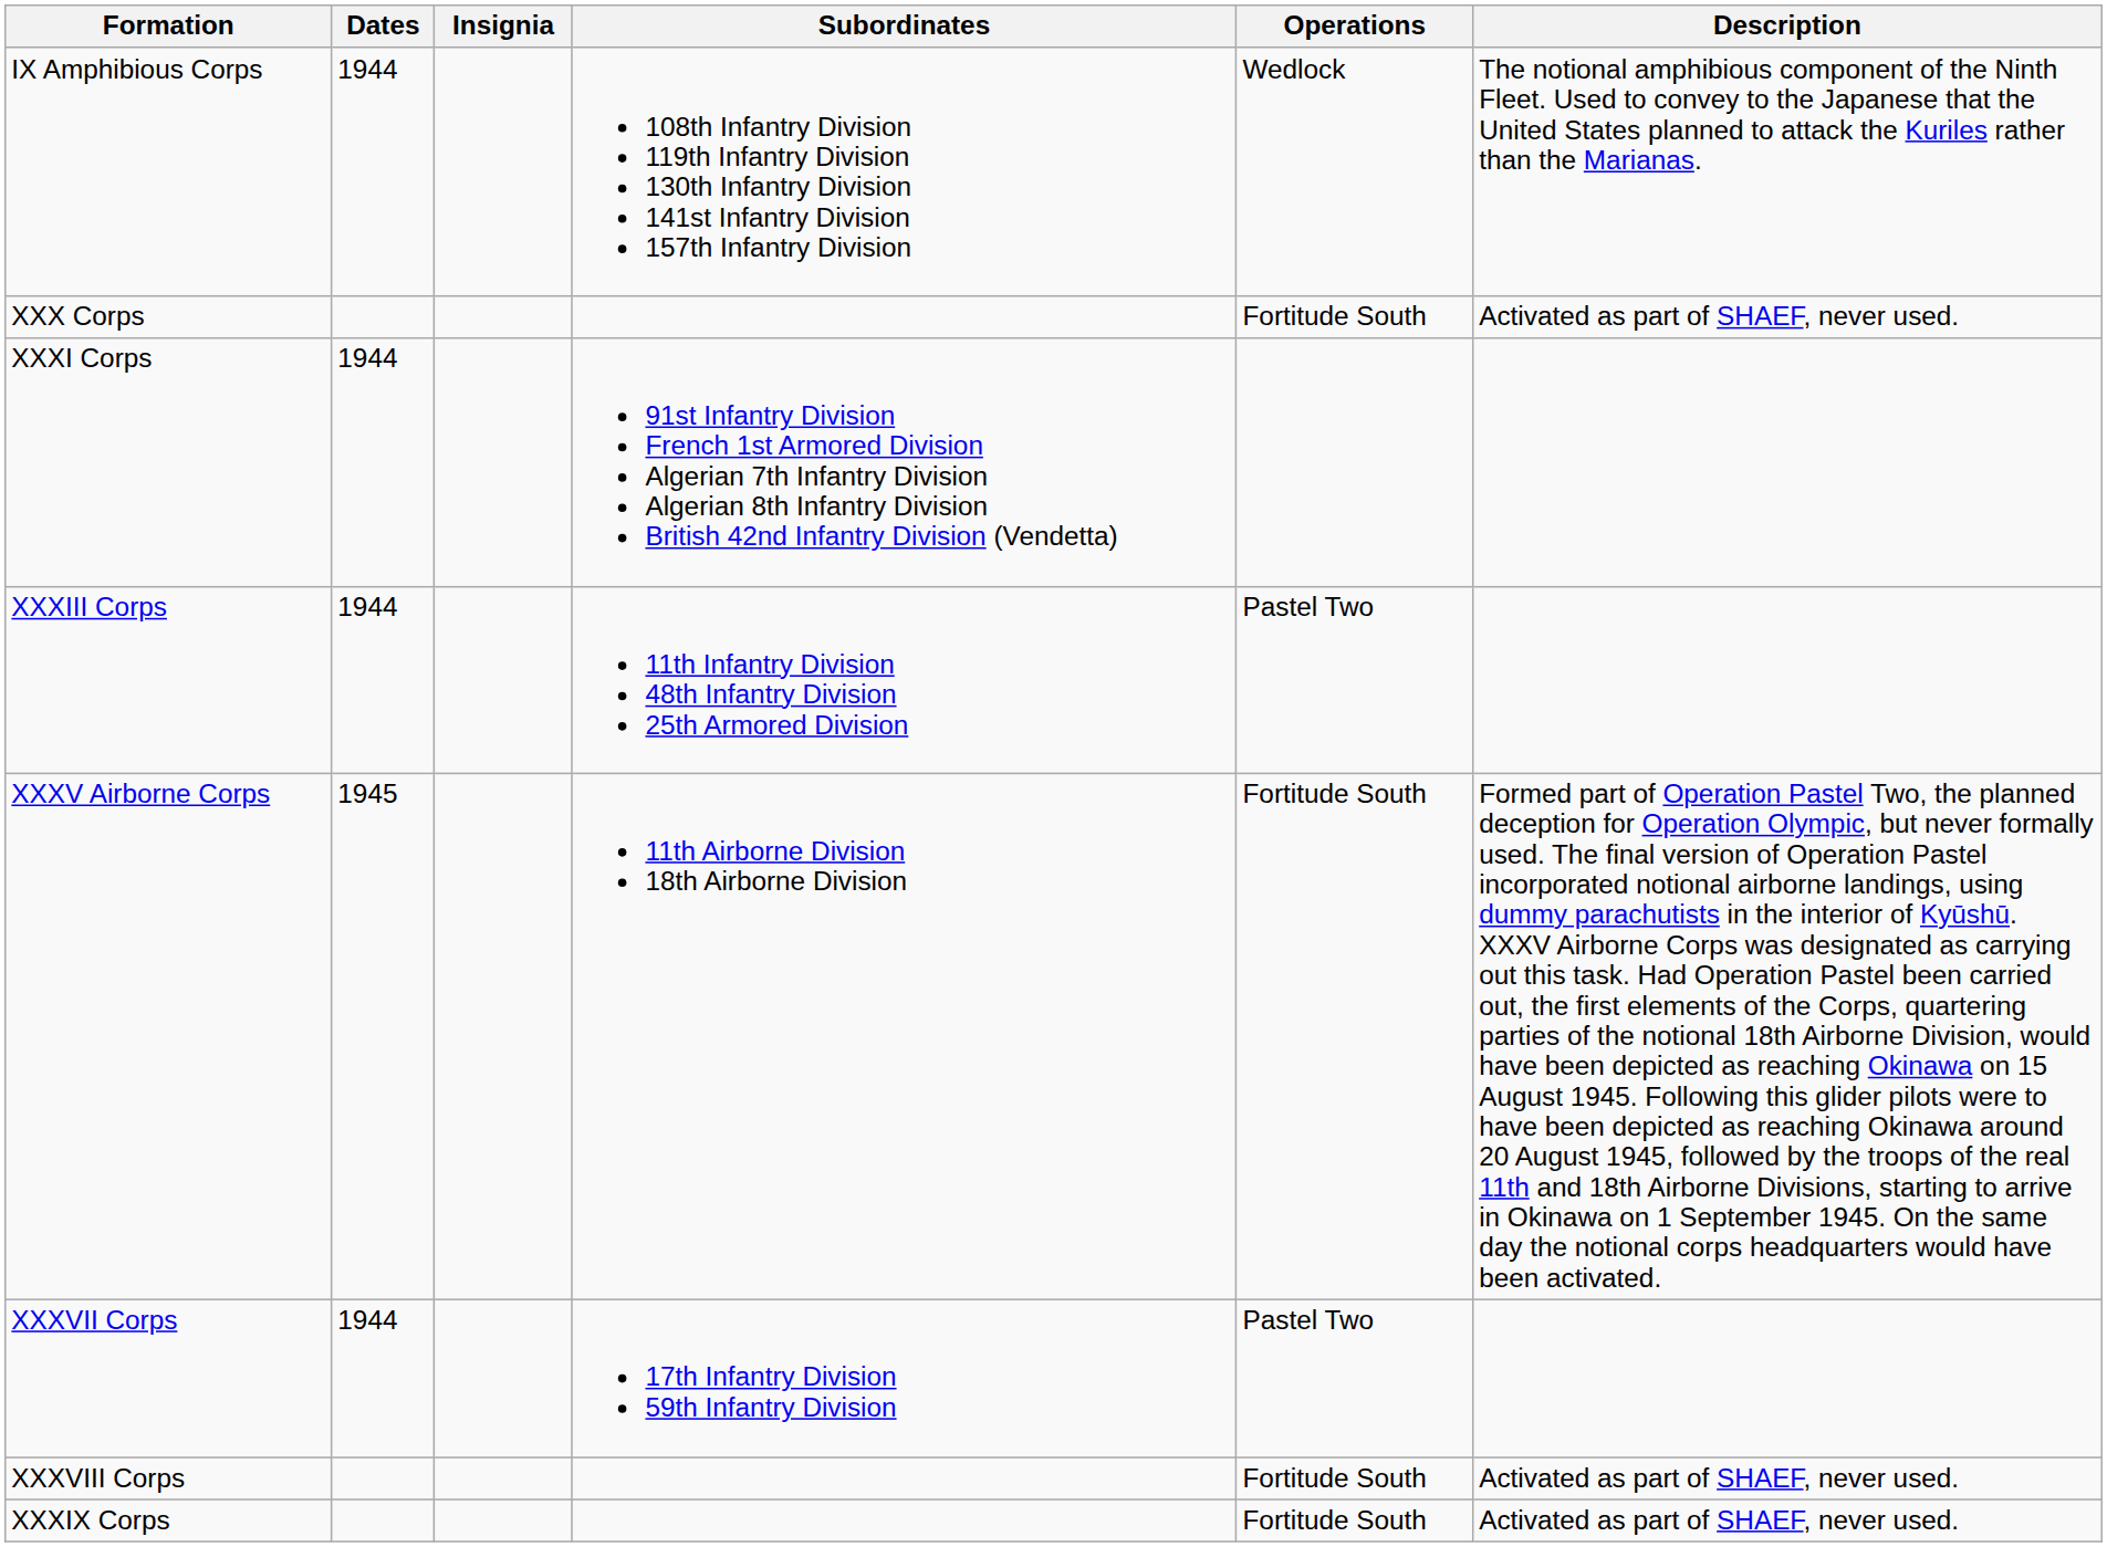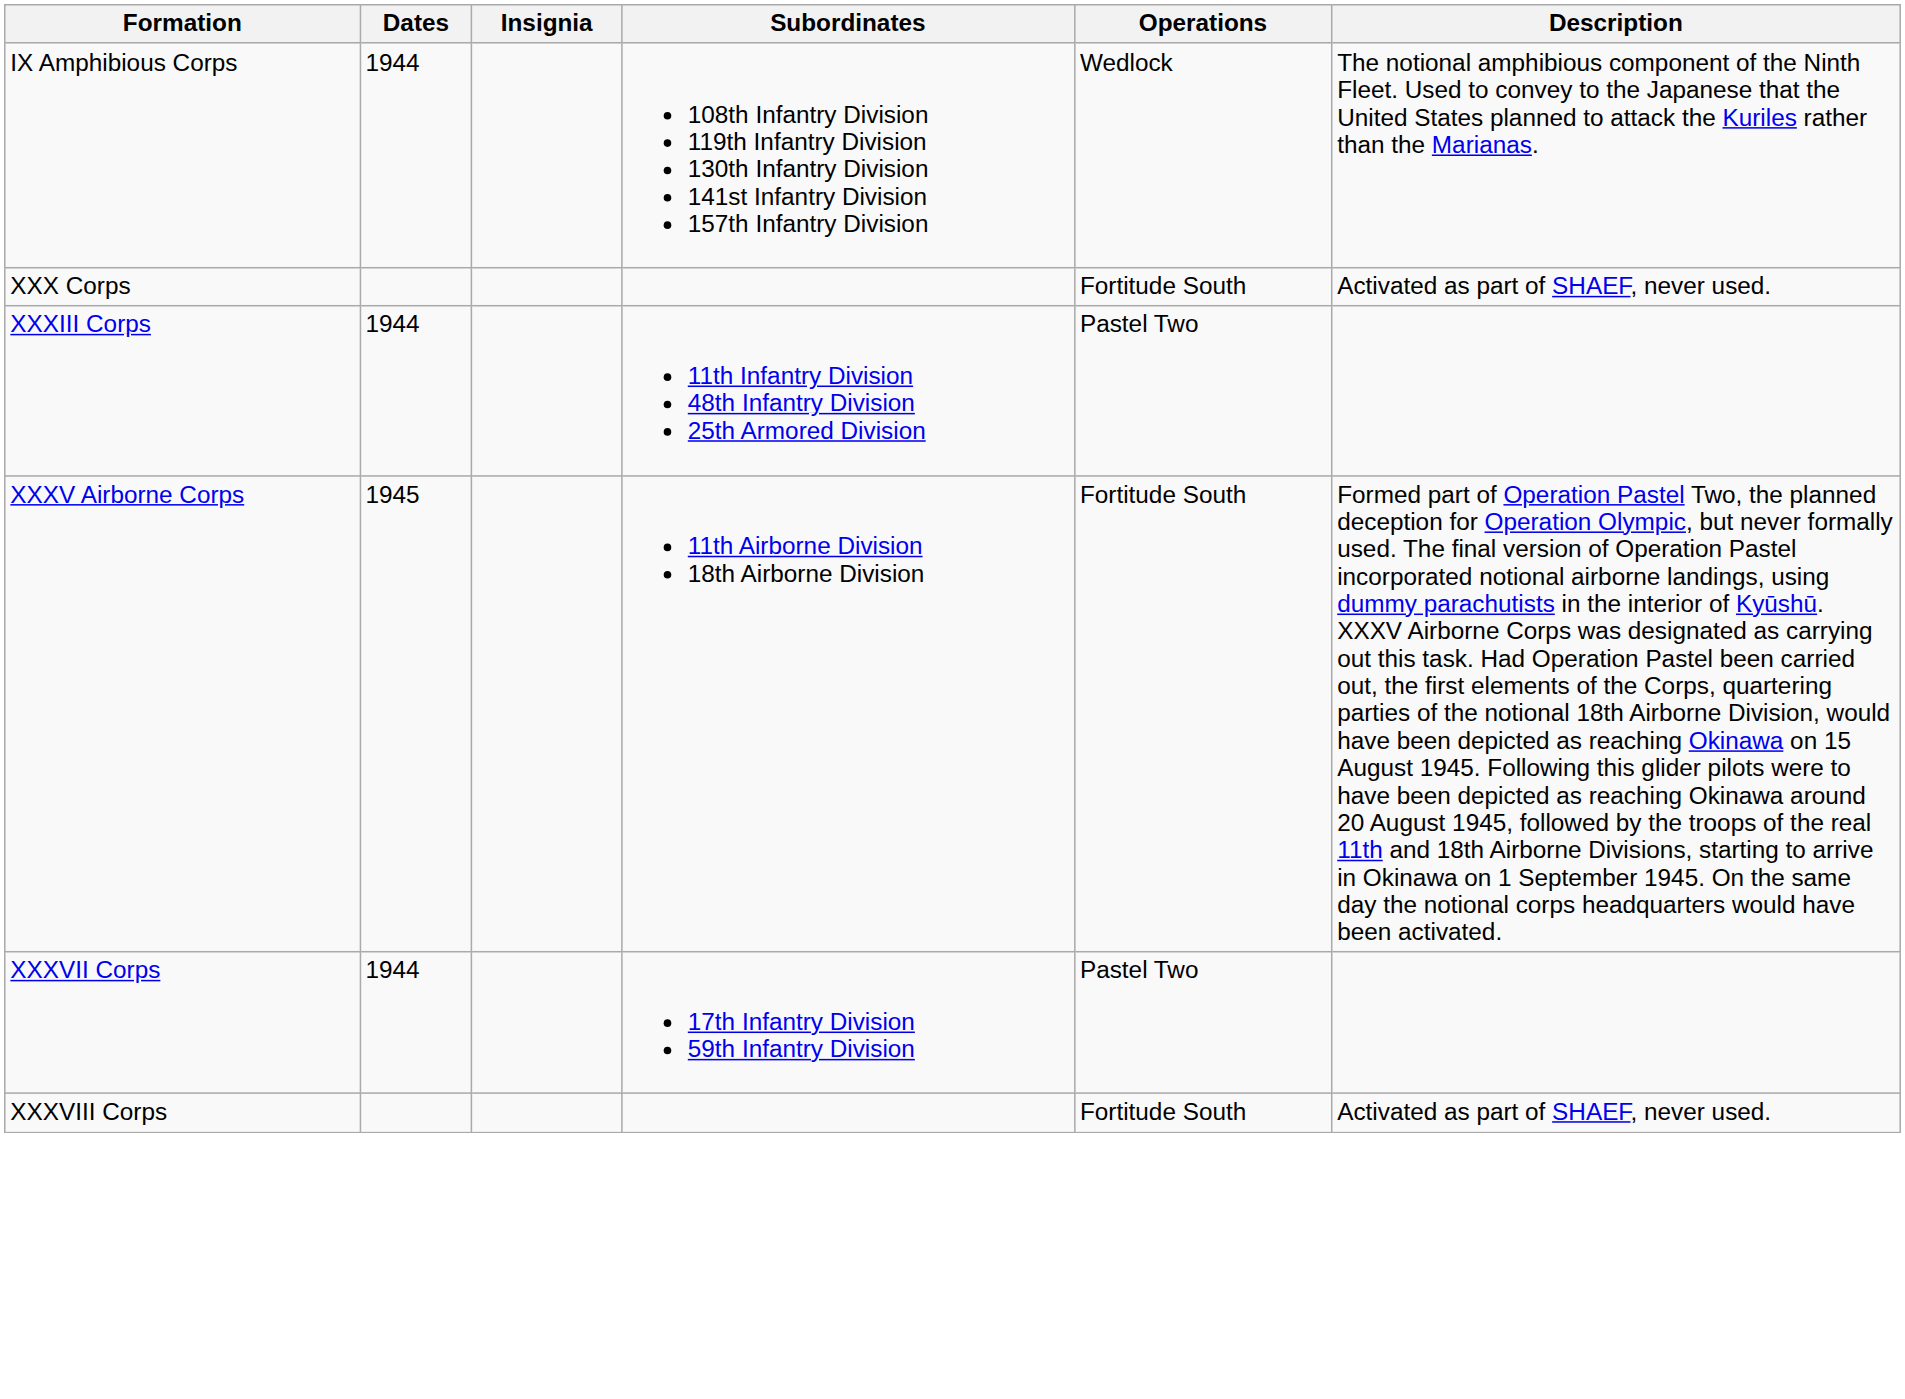- row: XXXI Corps | 1944 | 91st Infantry Division French 1st Armored Division Algerian 7th Infantry Division Algerian 8th Infantry Division British 42nd Infantry Division (Vendetta)
- row: XXXIX Corps | Fortitude South | Activated as part of SHAEF, never used.
